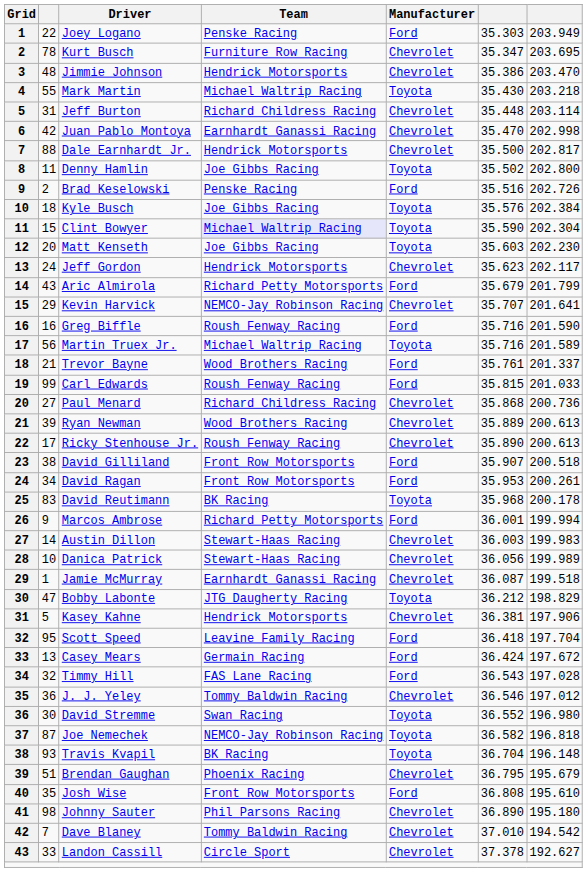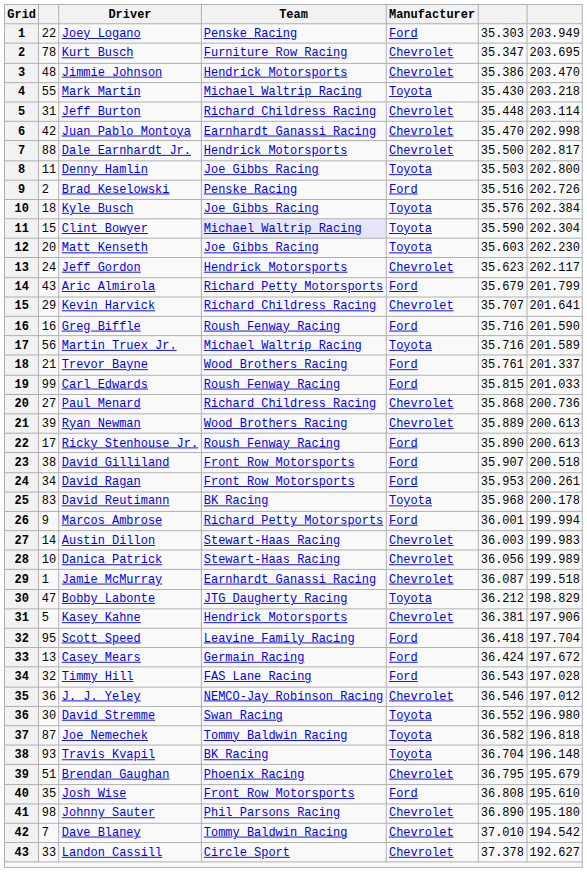Denny Hamlin | column 6: 35.502 -> 35.503
Kevin Harvick | Team: NEMCO-Jay Robinson Racing -> Richard Childress Racing
Ricky Stenhouse Jr. | Manufacturer: Chevrolet -> Ford
J. J. Yeley | Team: Tommy Baldwin Racing -> NEMCO-Jay Robinson Racing
Joe Nemechek | Team: NEMCO-Jay Robinson Racing -> Tommy Baldwin Racing
